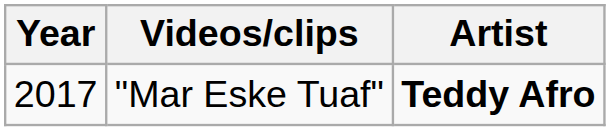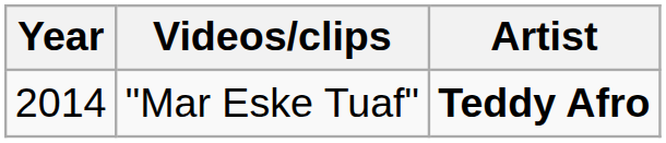"Mar Eske Tuaf" | Year: 2017 -> 2014
